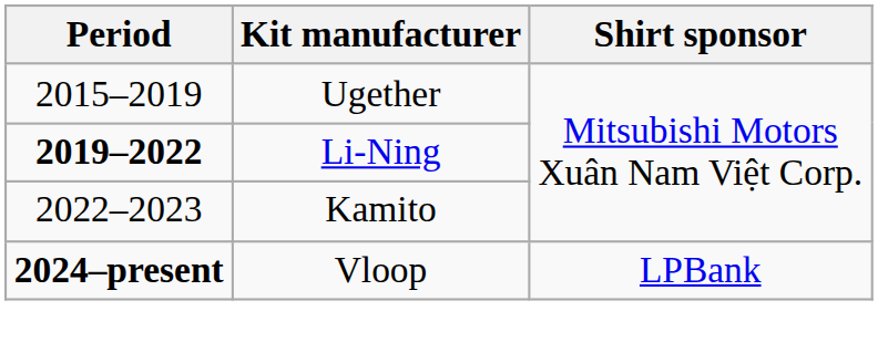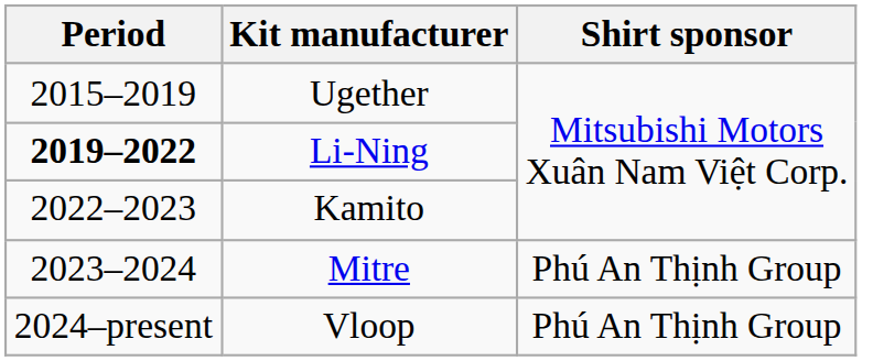+ row: 2023–2024 | Mitre | Phú An Thịnh Group
Vloop | Period: bold -> normal
Vloop | Shirt sponsor: LPBank -> Phú An Thịnh Group
